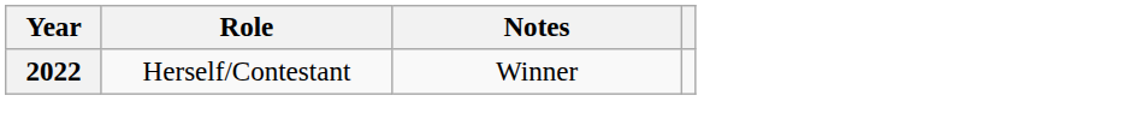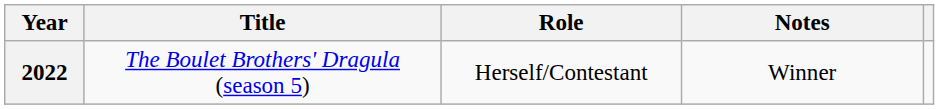+ column: Title | The Boulet Brothers' Dragula (season 5)
